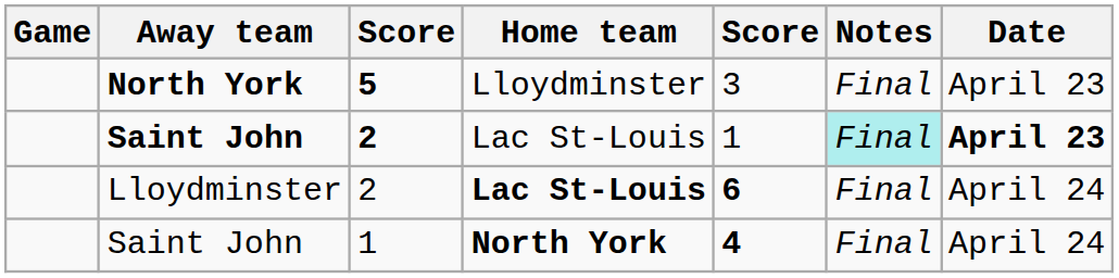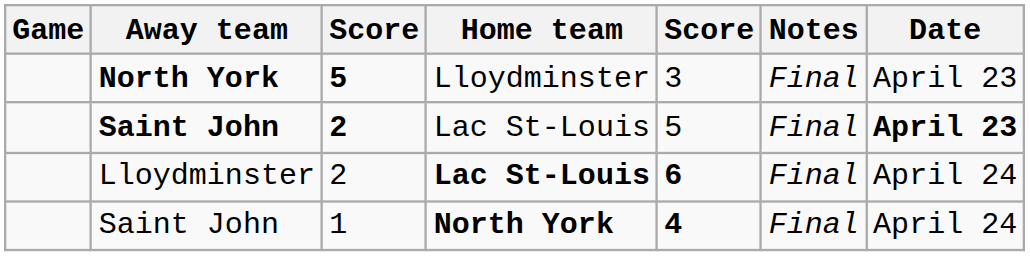Saint John / 2 | column 5: 1 -> 5
Saint John / 2 | Notes: paleturquoise background -> no background
